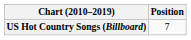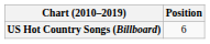US Hot Country Songs (Billboard) | Position: 7 -> 6
